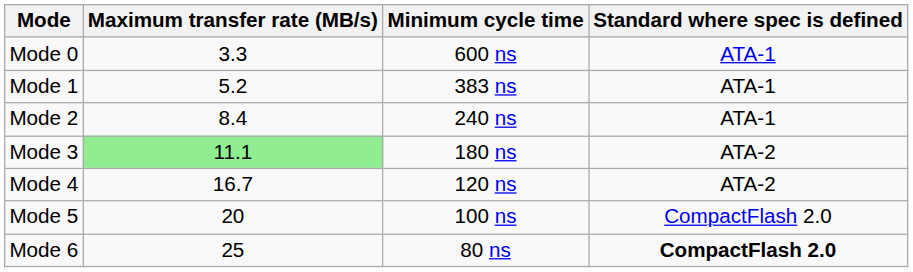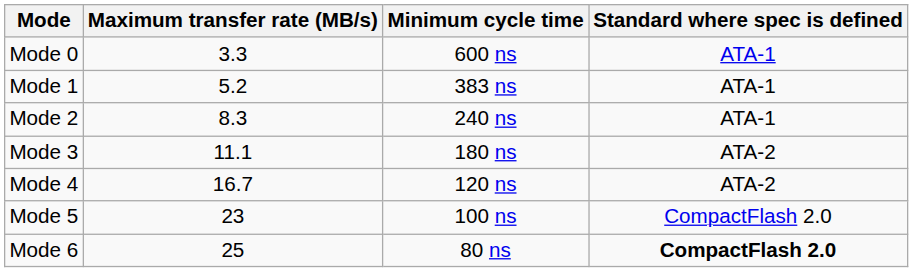Mode 2 | Maximum transfer rate (MB/s): 8.4 -> 8.3
Mode 3 | Maximum transfer rate (MB/s): lightgreen background -> no background
Mode 5 | Maximum transfer rate (MB/s): 20 -> 23
